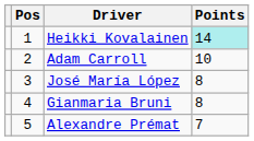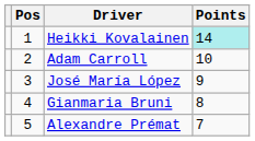José María López | Points: 8 -> 9
